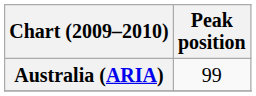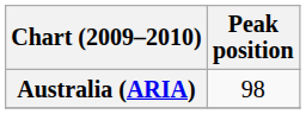Australia (ARIA) | Peak position: 99 -> 98
